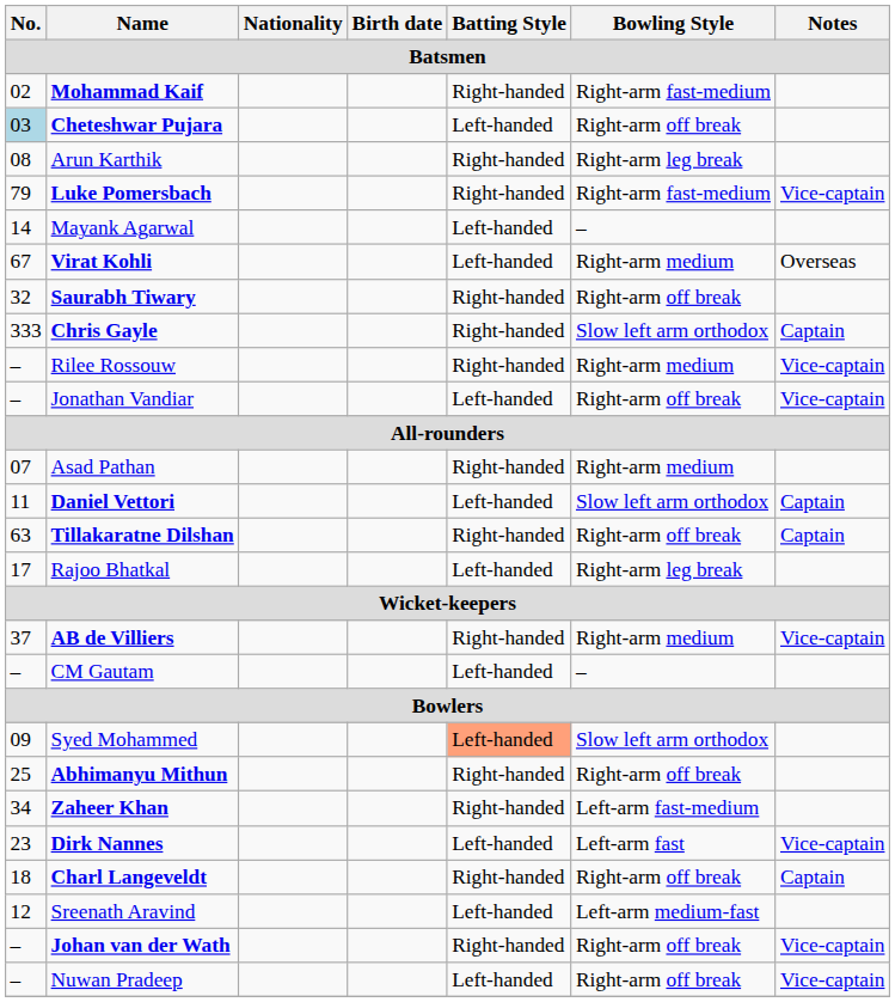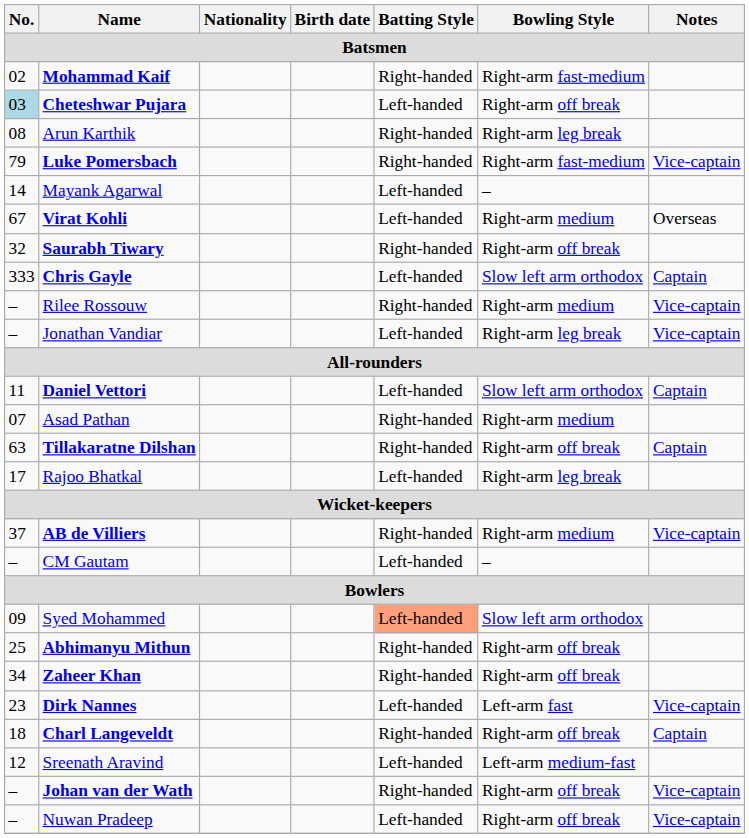Chris Gayle | Batting Style: Right-handed -> Left-handed
Jonathan Vandiar | Bowling Style: Right-arm off break -> Right-arm leg break
rows swapped: Asad Pathan <-> Daniel Vettori
Zaheer Khan | Bowling Style: Left-arm fast-medium -> Right-arm off break
